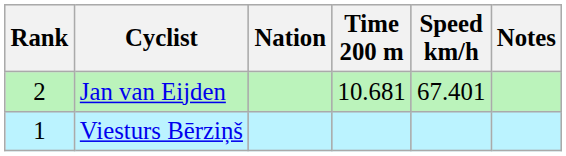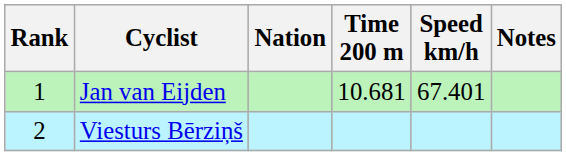Jan van Eijden | Rank: 2 -> 1
Viesturs Bērziņš | Rank: 1 -> 2
